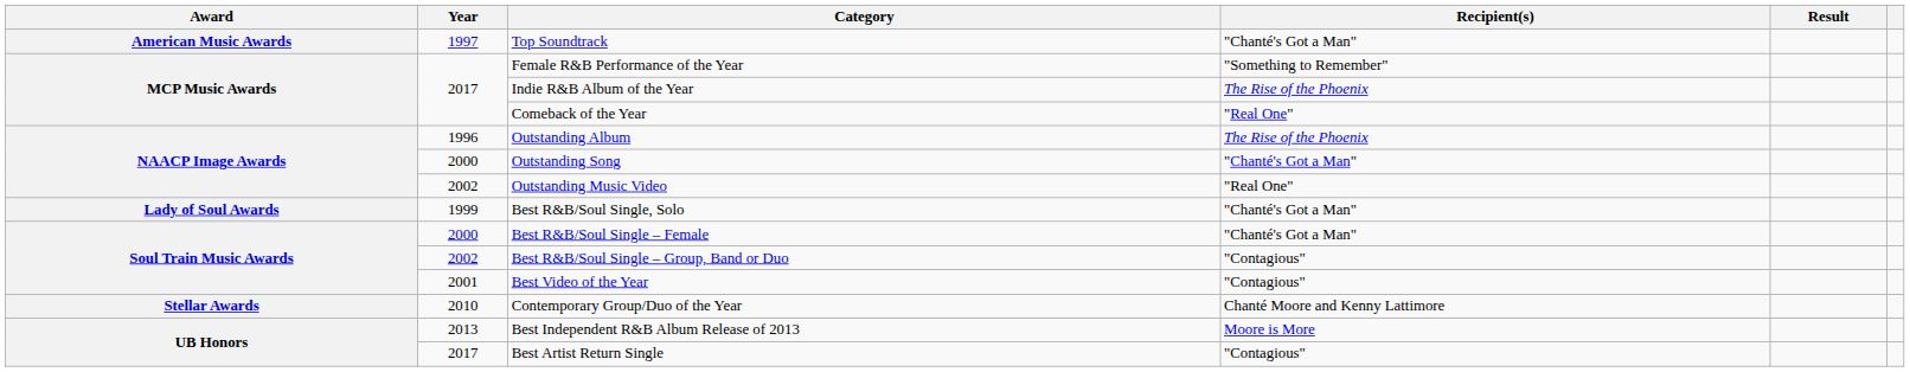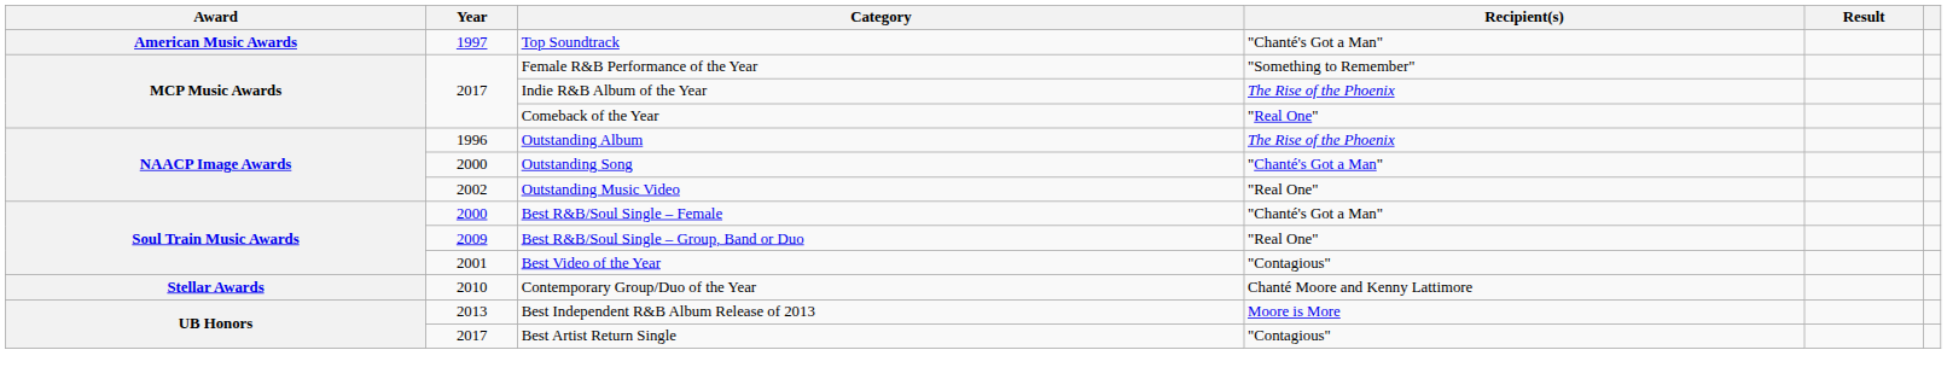- row: Lady of Soul Awards | 1999 | Best R&B/Soul Single, Solo | "Chanté's Got a Man"
Best R&B/Soul Single – Group, Band or Duo | Year: 2002 -> 2009
Best R&B/Soul Single – Group, Band or Duo | Recipient(s): "Contagious" -> "Real One"
